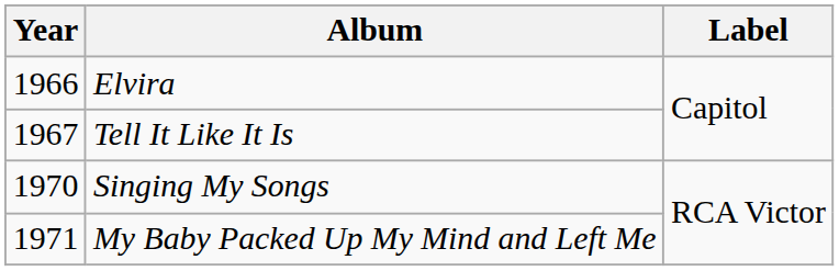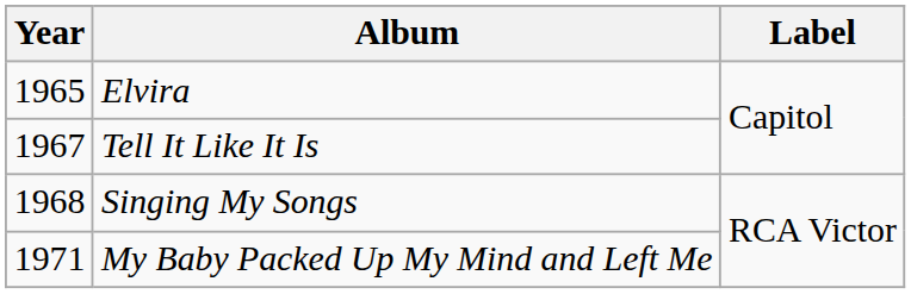Elvira | Year: 1966 -> 1965
Singing My Songs | Year: 1970 -> 1968
